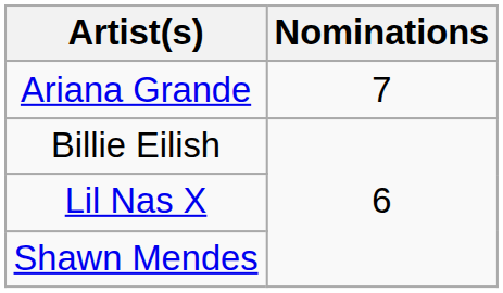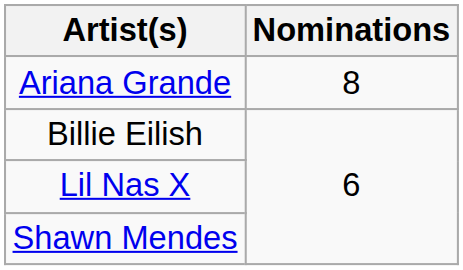Ariana Grande | Nominations: 7 -> 8
